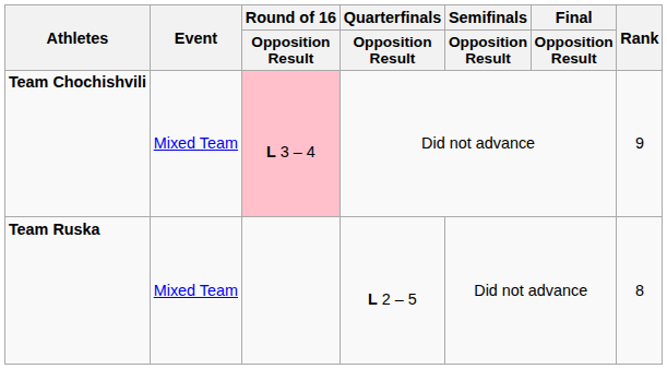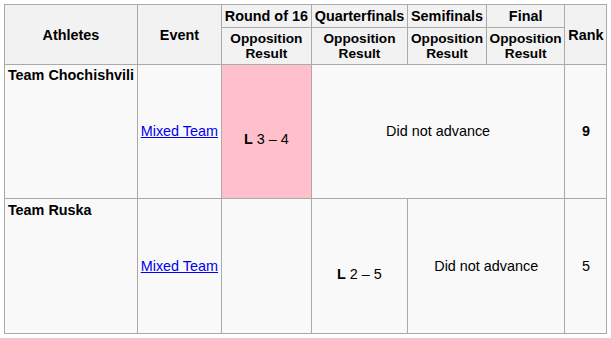Team Chochishvili | Rank: normal -> bold
Team Ruska | Rank: 8 -> 5
